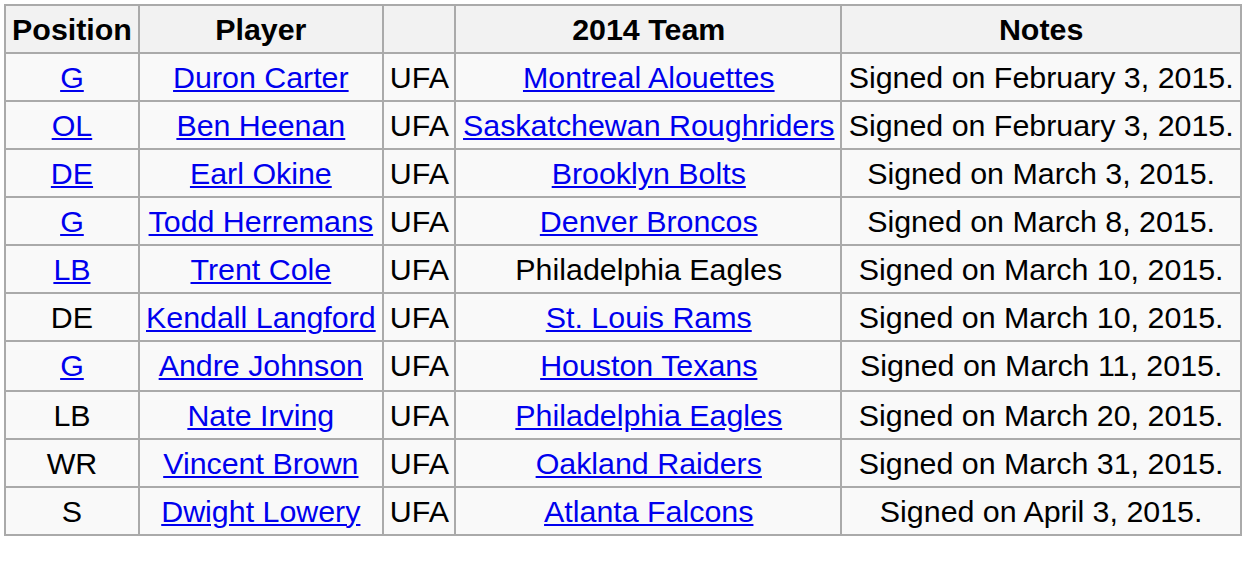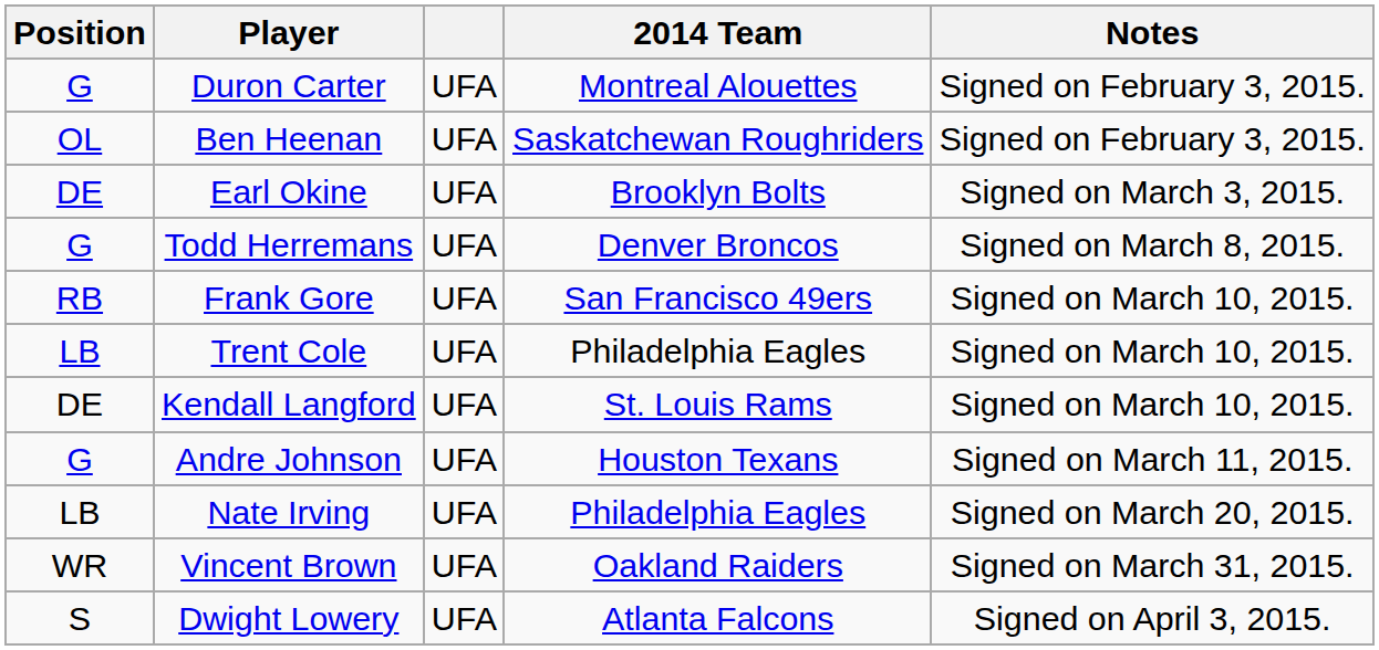+ row: RB | Frank Gore | UFA | San Francisco 49ers | Signed on March 10, 2015.
